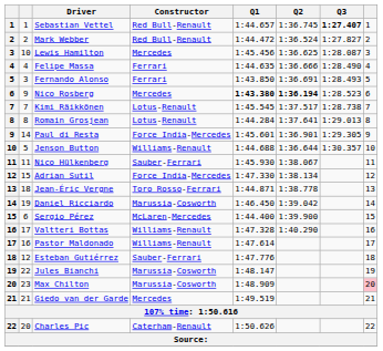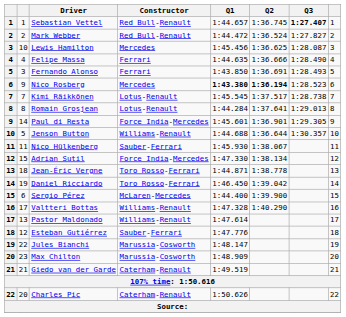Daniel Ricciardo | Constructor: Marussia-Cosworth -> Toro Rosso-Ferrari
Pastor Maldonado | column 2: 16 -> 13
Max Chilton | column 8: pink background -> no background
Giedo van der Garde | Constructor: Mercedes -> Caterham-Renault
